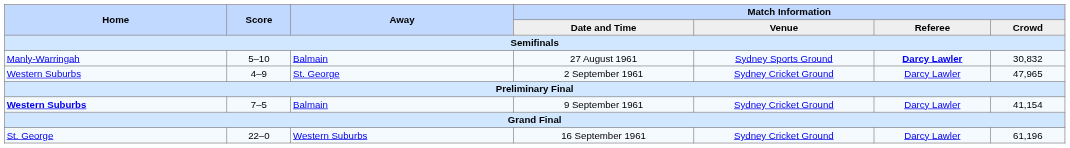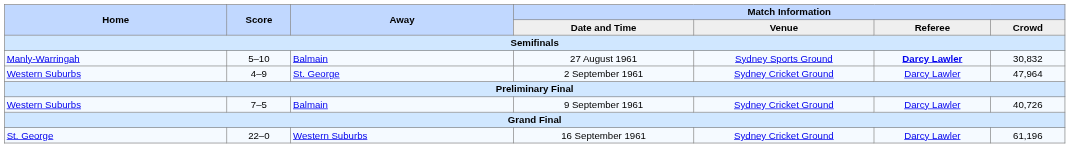2 September 1961 | Match Information / Crowd: 47,965 -> 47,964
9 September 1961 | Home: bold -> normal
9 September 1961 | Match Information / Crowd: 41,154 -> 40,726
